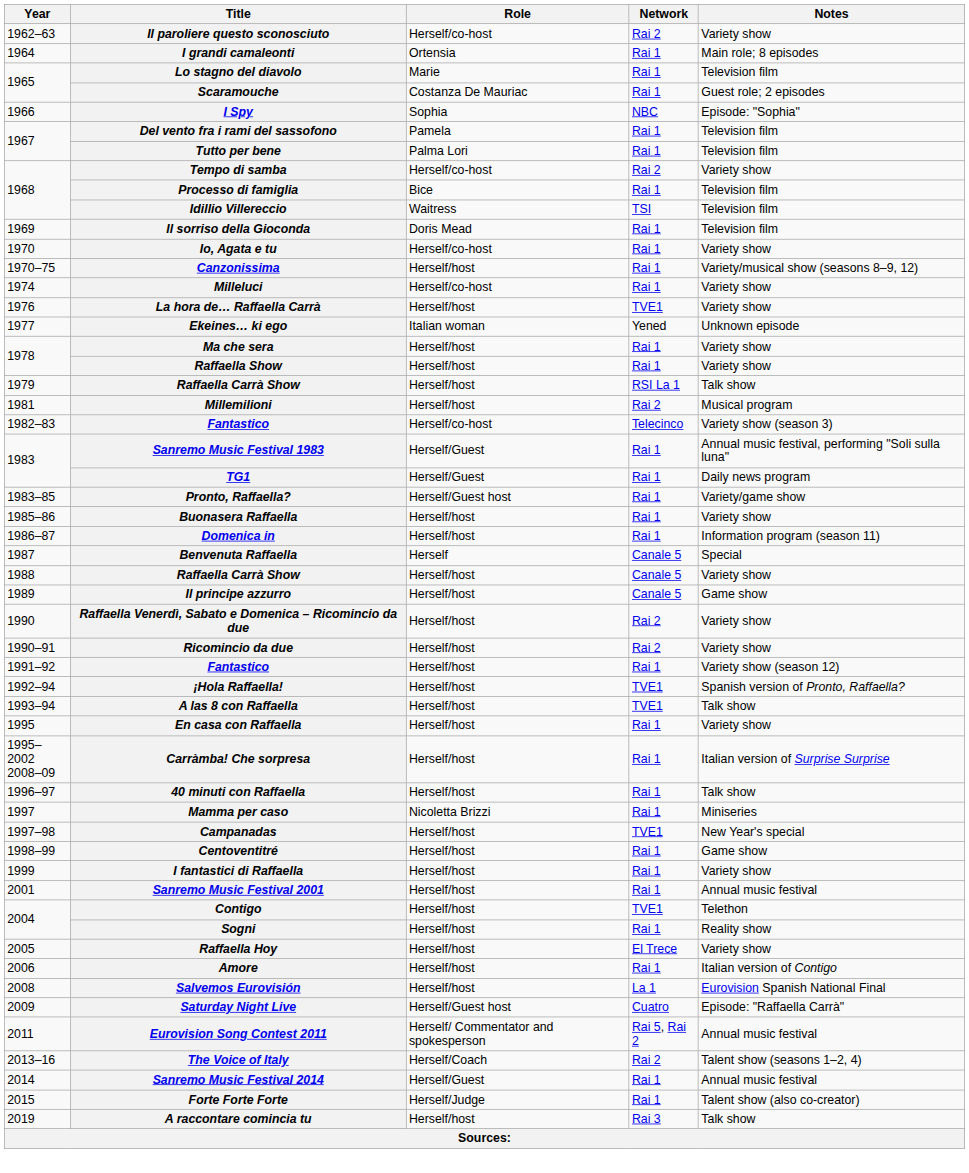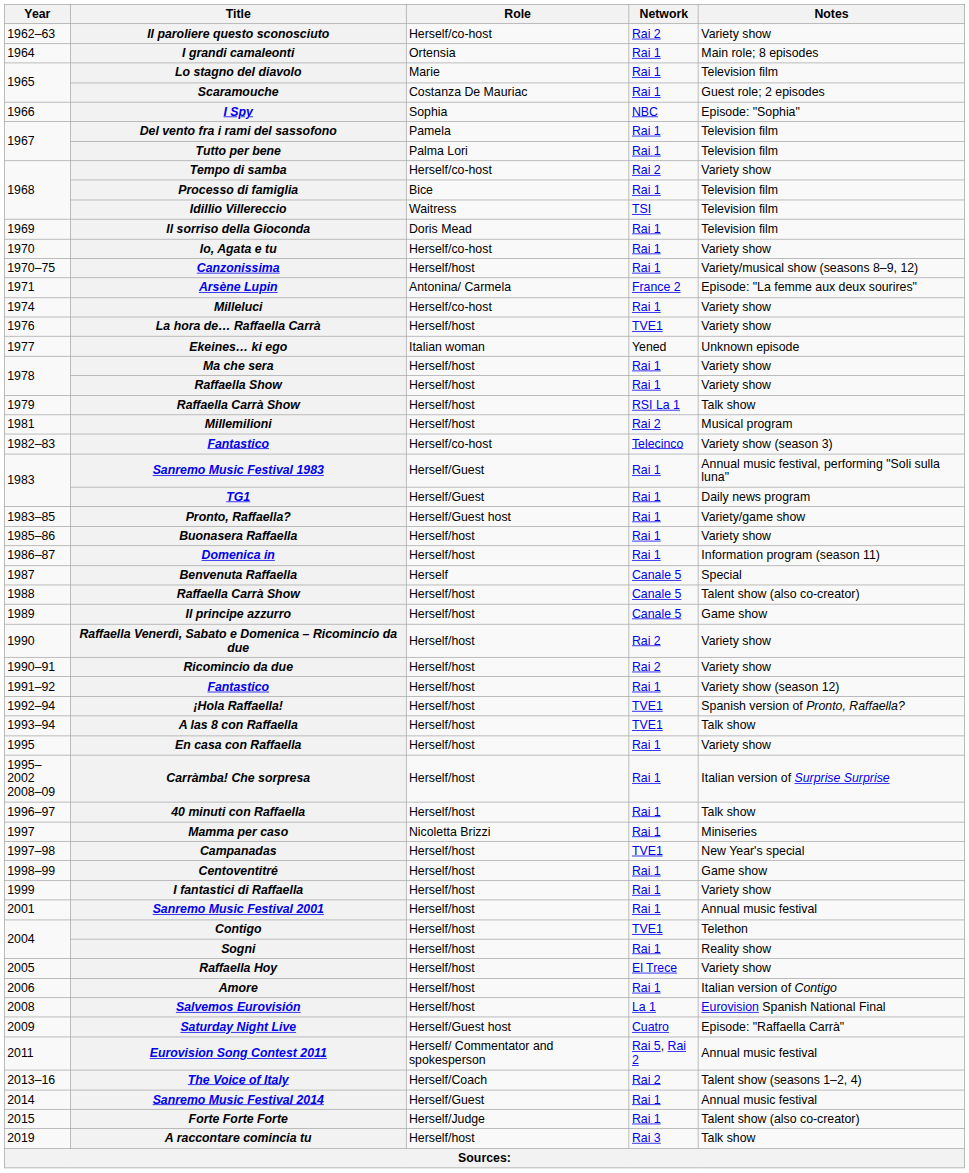+ row: 1971 | Arsène Lupin | Antonina/ Carmela | France 2 | Episode: "La femme aux deux sourires"
1988 / Raffaella Carrà Show | Notes: Variety show -> Talent show (also co-creator)
